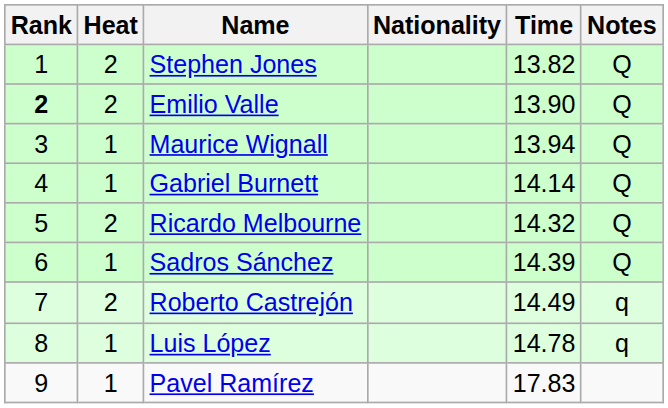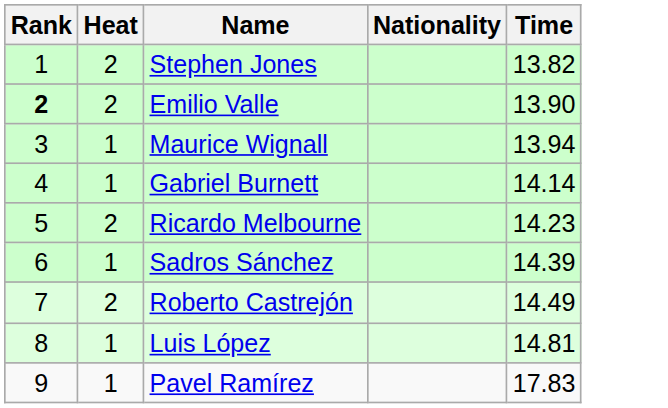- column: Notes | Q | Q | Q | Q | Q | Q | q | q
Ricardo Melbourne | Time: 14.32 -> 14.23
Luis López | Time: 14.78 -> 14.81
